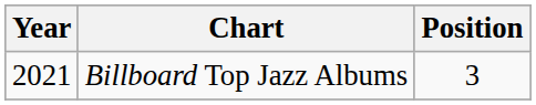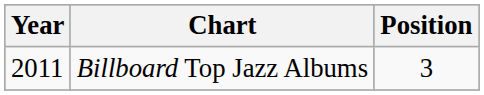Billboard Top Jazz Albums | Year: 2021 -> 2011
